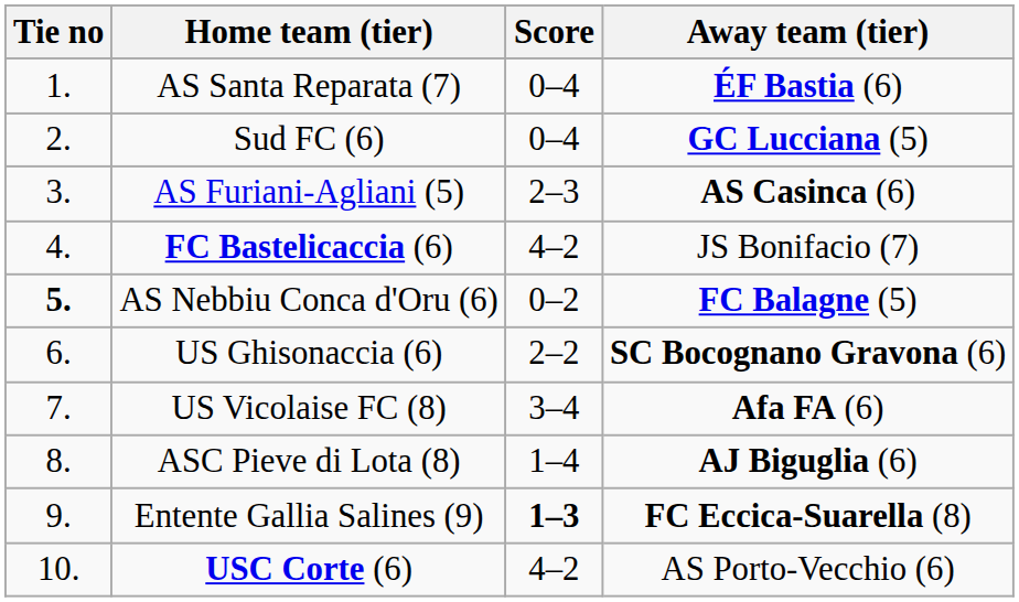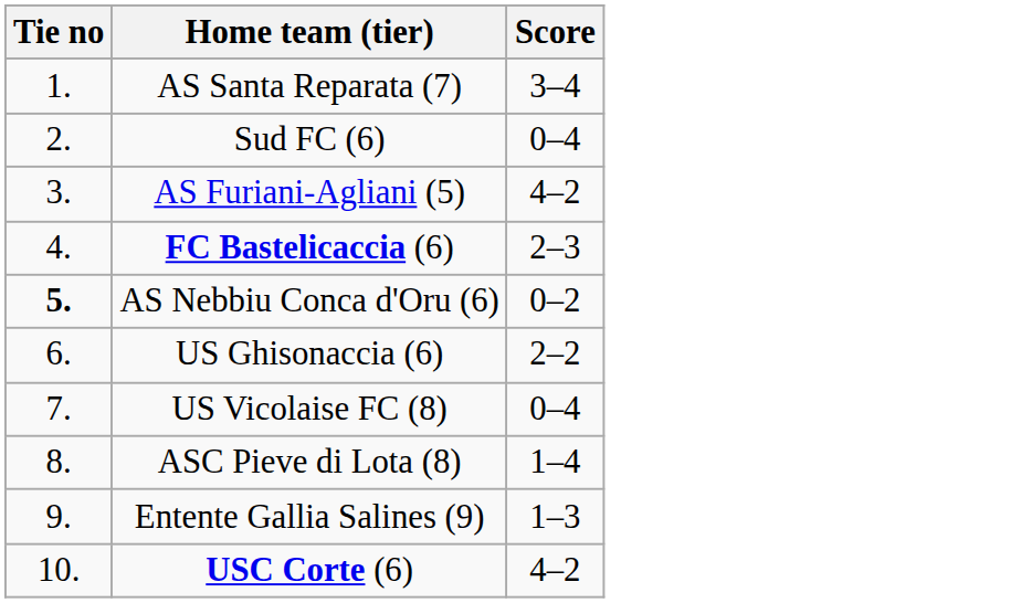- column: Away team (tier) | ÉF Bastia (6) | GC Lucciana (5) | AS Casinca (6) | JS Bonifacio (7) | FC Balagne (5) | SC Bocognano Gravona (6) | Afa FA (6) | AJ Biguglia (6) | FC Eccica-Suarella (8) | AS Porto-Vecchio (6)
AS Santa Reparata (7) | Score: 0–4 -> 3–4
AS Furiani-Agliani (5) | Score: 2–3 -> 4–2
FC Bastelicaccia (6) | Score: 4–2 -> 2–3
US Vicolaise FC (8) | Score: 3–4 -> 0–4
Entente Gallia Salines (9) | Score: bold -> normal
